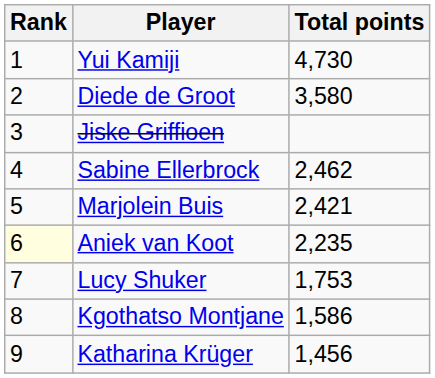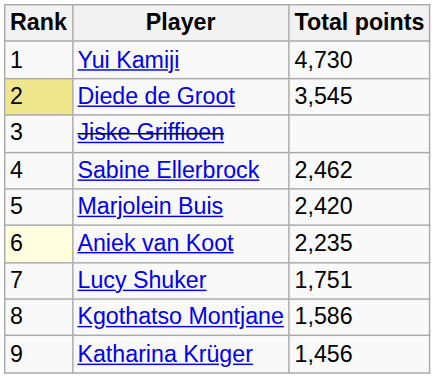Diede de Groot | Rank: no background -> khaki background
Diede de Groot | Total points: 3,580 -> 3,545
Marjolein Buis | Total points: 2,421 -> 2,420
Lucy Shuker | Total points: 1,753 -> 1,751
